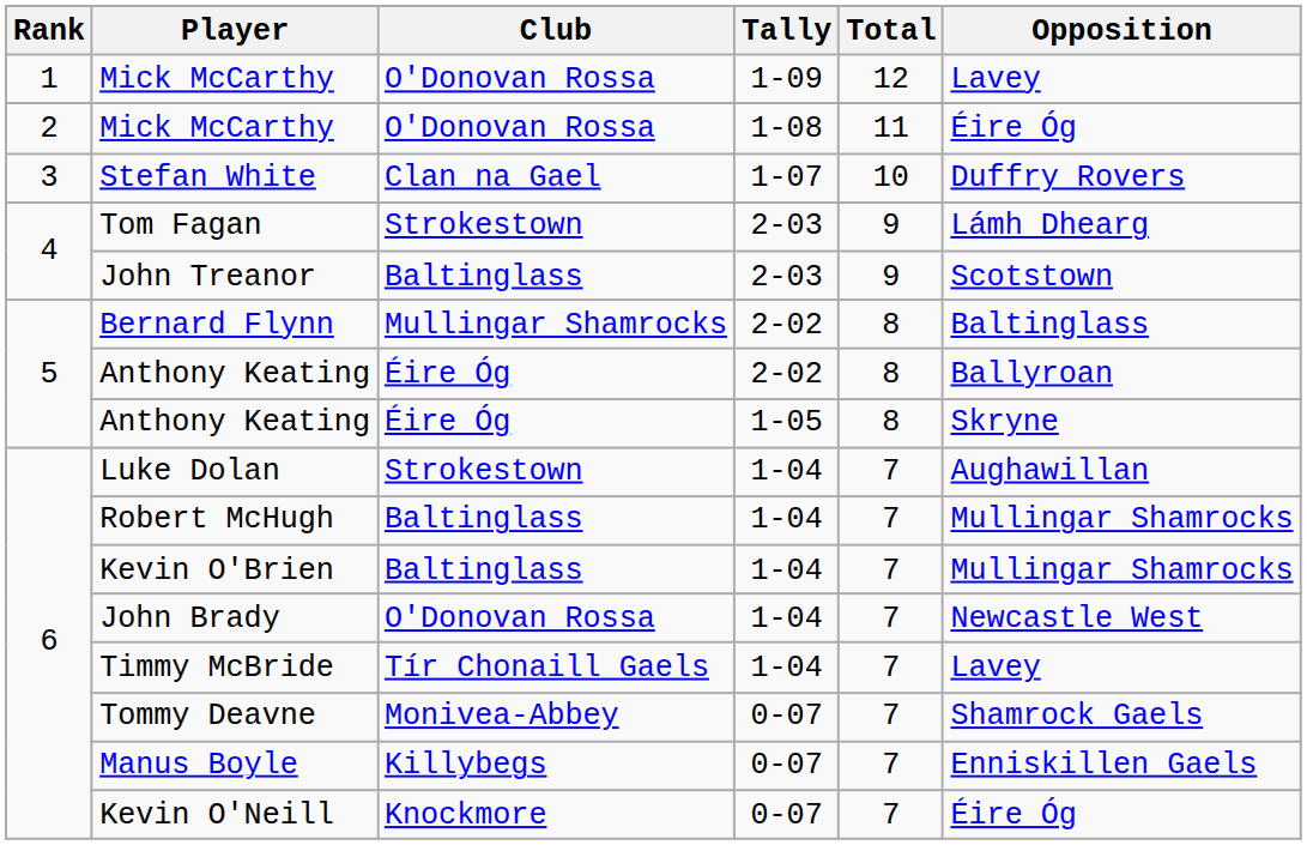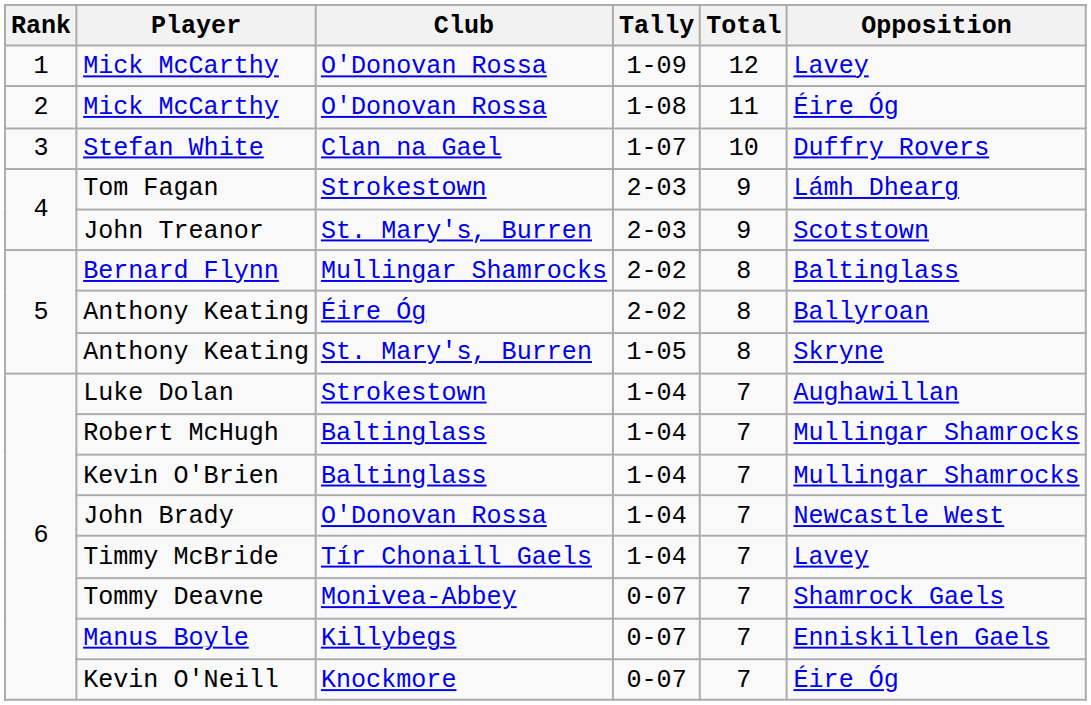John Treanor | Club: Baltinglass -> St. Mary's, Burren
Anthony Keating / 1-05 | Club: Éire Óg -> St. Mary's, Burren
